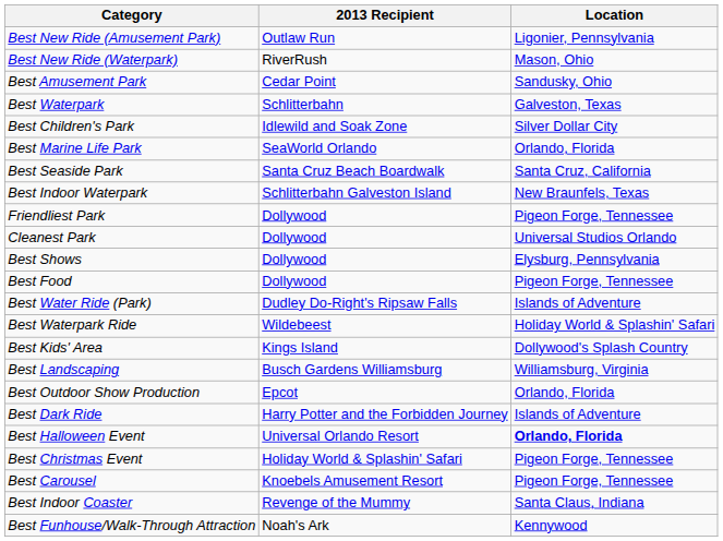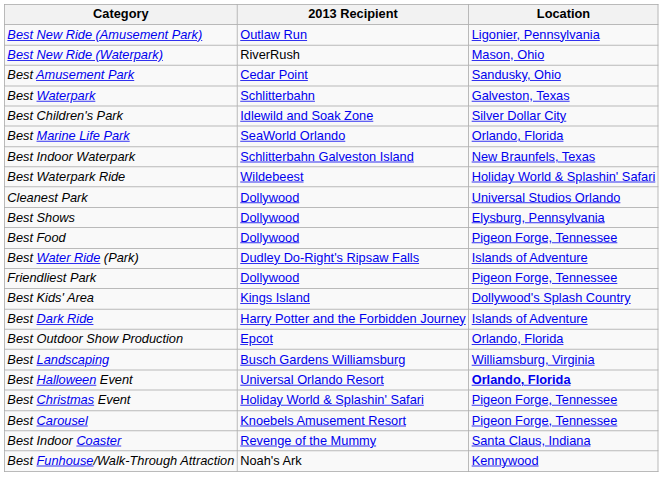- row: Best Seaside Park | Santa Cruz Beach Boardwalk | Santa Cruz, California
rows swapped: Friendliest Park <-> Best Waterpark Ride
rows swapped: Best Dark Ride <-> Best Landscaping
